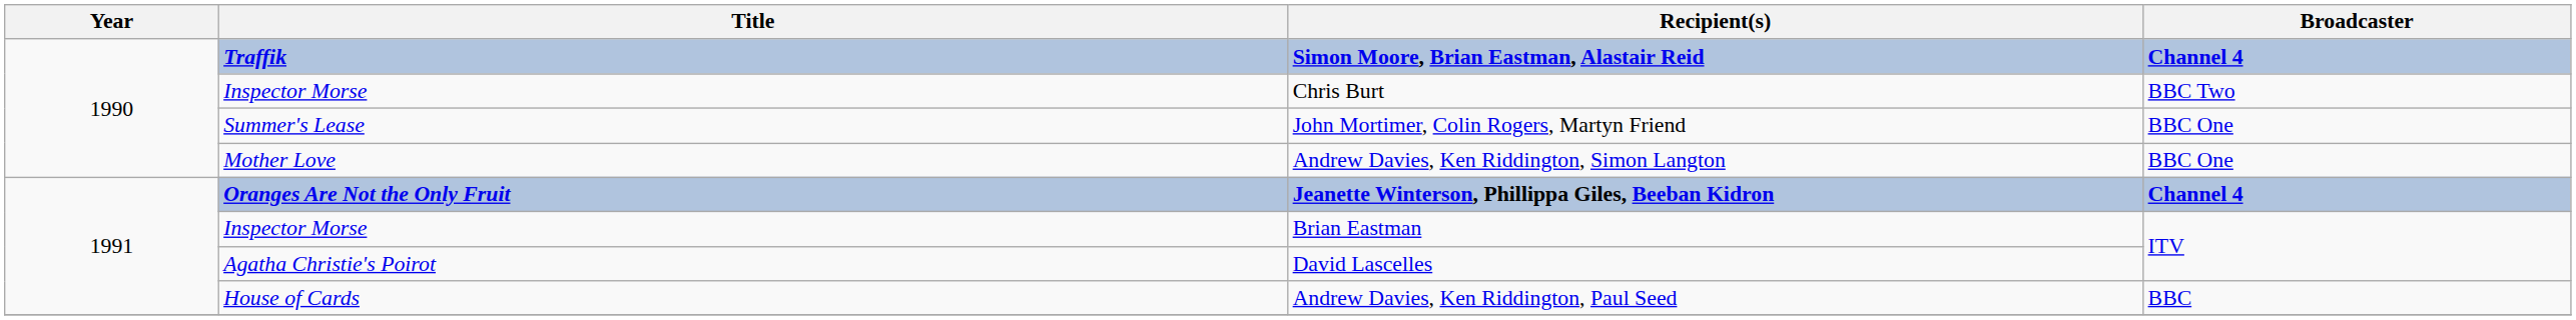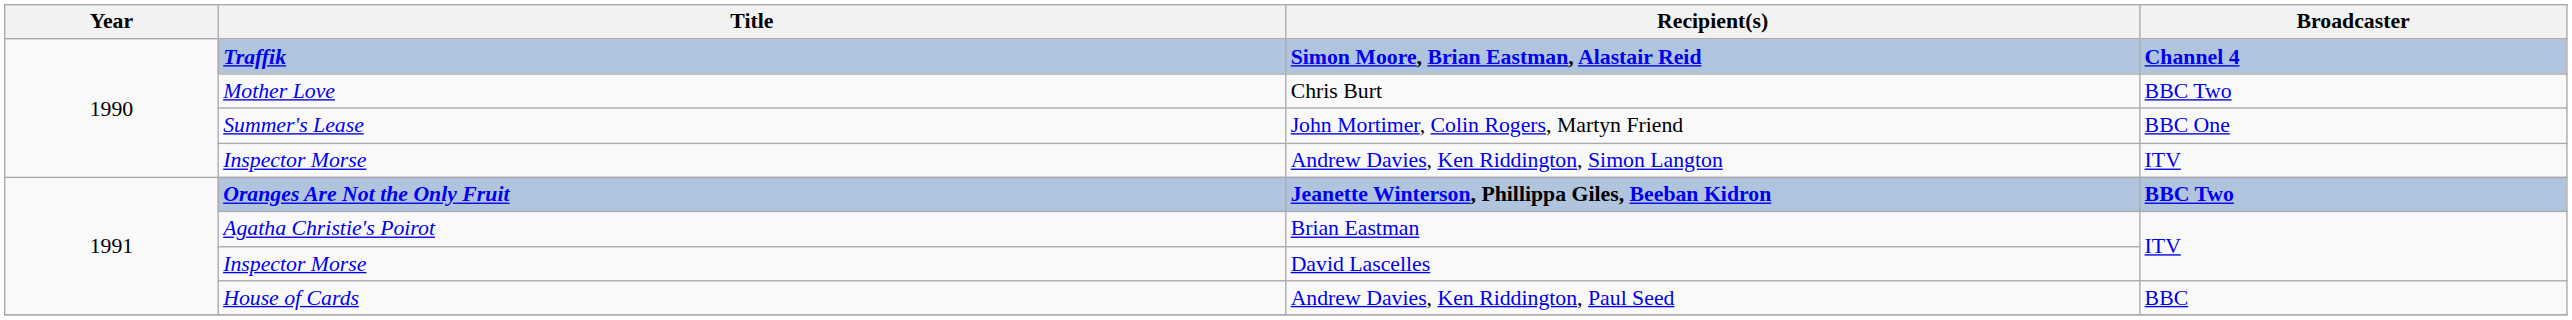Chris Burt | Title: Inspector Morse -> Mother Love
Andrew Davies, Ken Riddington, Simon Langton | Title: Mother Love -> Inspector Morse
Andrew Davies, Ken Riddington, Simon Langton | Broadcaster: BBC One -> ITV
Jeanette Winterson, Phillippa Giles, Beeban Kidron | Broadcaster: Channel 4 -> BBC Two
Brian Eastman | Title: Inspector Morse -> Agatha Christie's Poirot
David Lascelles | Title: Agatha Christie's Poirot -> Inspector Morse
